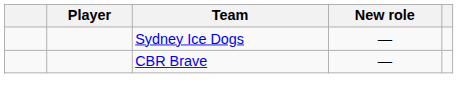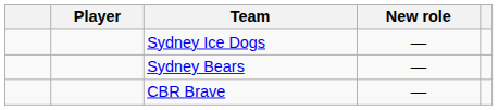+ row: Sydney Bears | —
